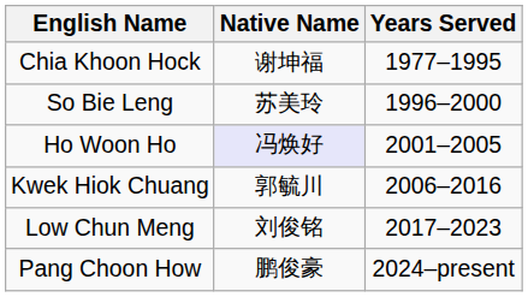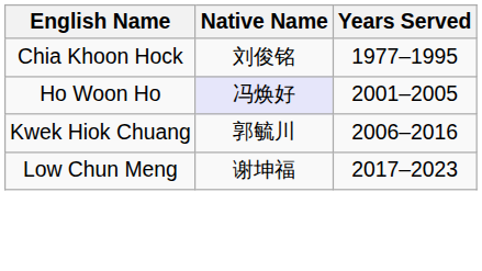Chia Khoon Hock | Native Name: 谢坤福 -> 刘俊铭
- row: So Bie Leng | 苏美玲 | 1996–2000
Low Chun Meng | Native Name: 刘俊铭 -> 谢坤福
- row: Pang Choon How | 鹏俊豪 | 2024–present
